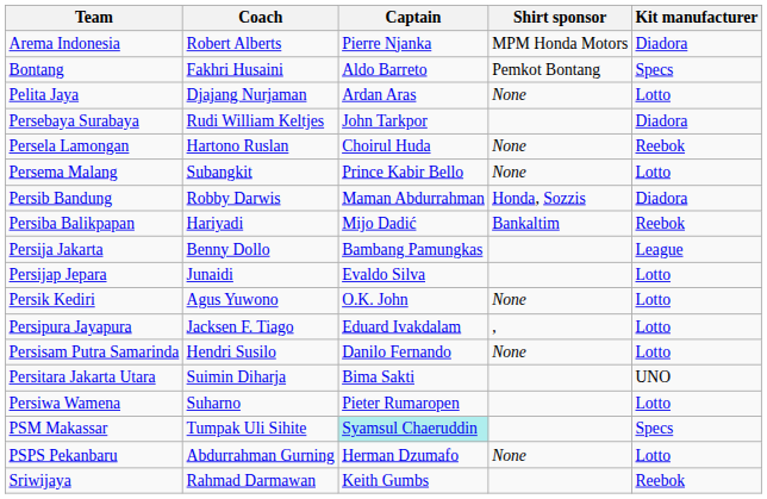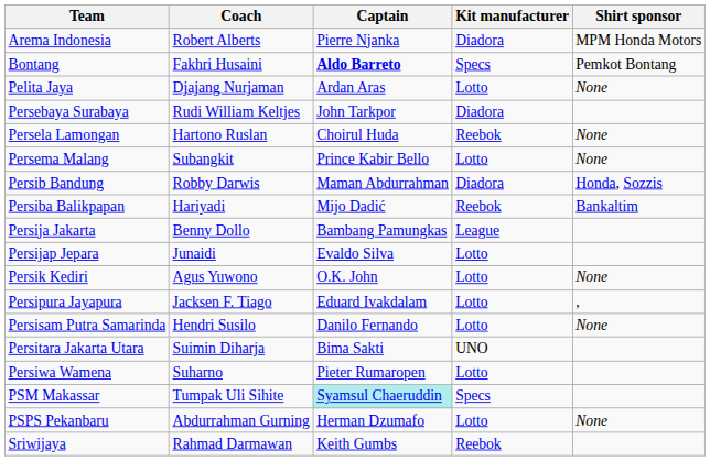columns swapped: Kit manufacturer <-> Shirt sponsor
Bontang | Captain: normal -> bold
